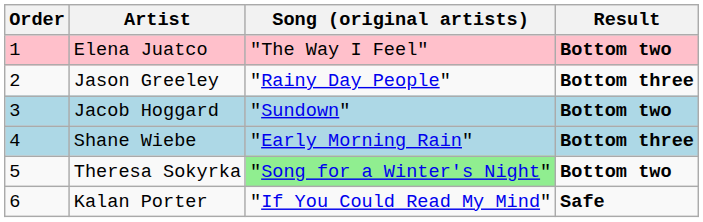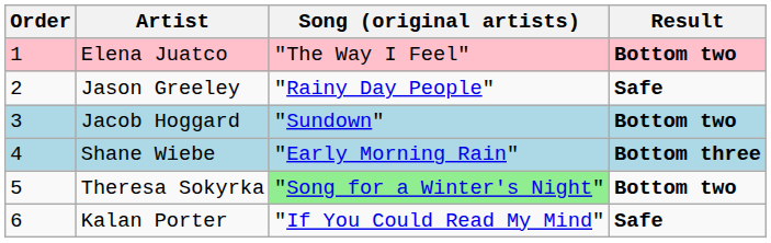Jason Greeley | Result: Bottom three -> Safe
